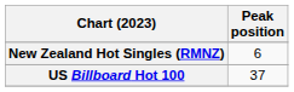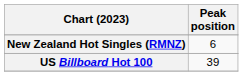US Billboard Hot 100 | Peak position: 37 -> 39
